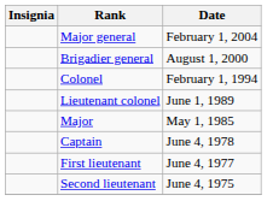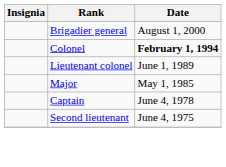- row: Major general | February 1, 2004
Colonel | Date: normal -> bold
- row: First lieutenant | June 4, 1977
